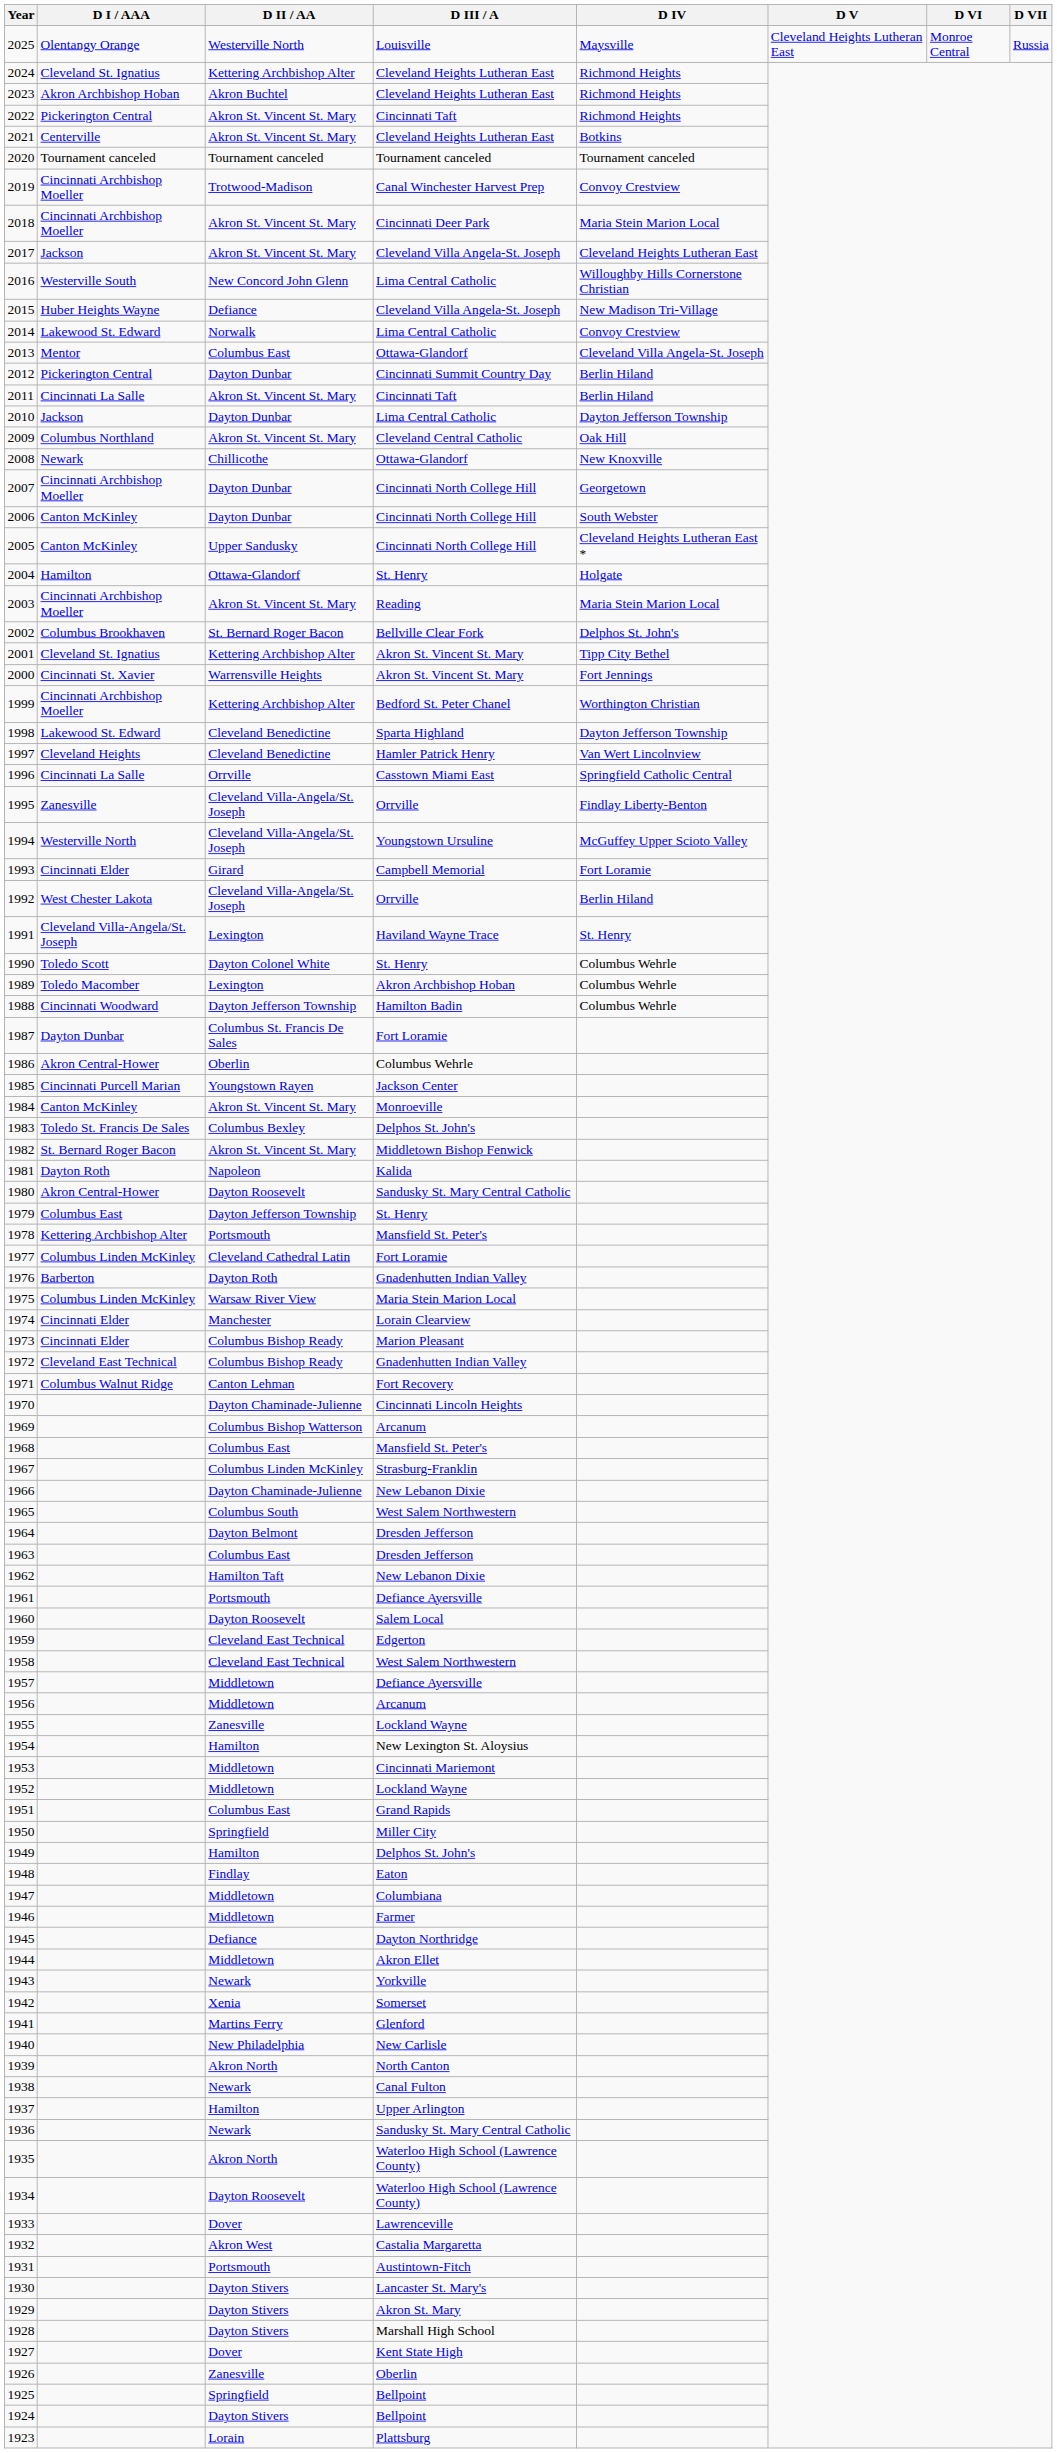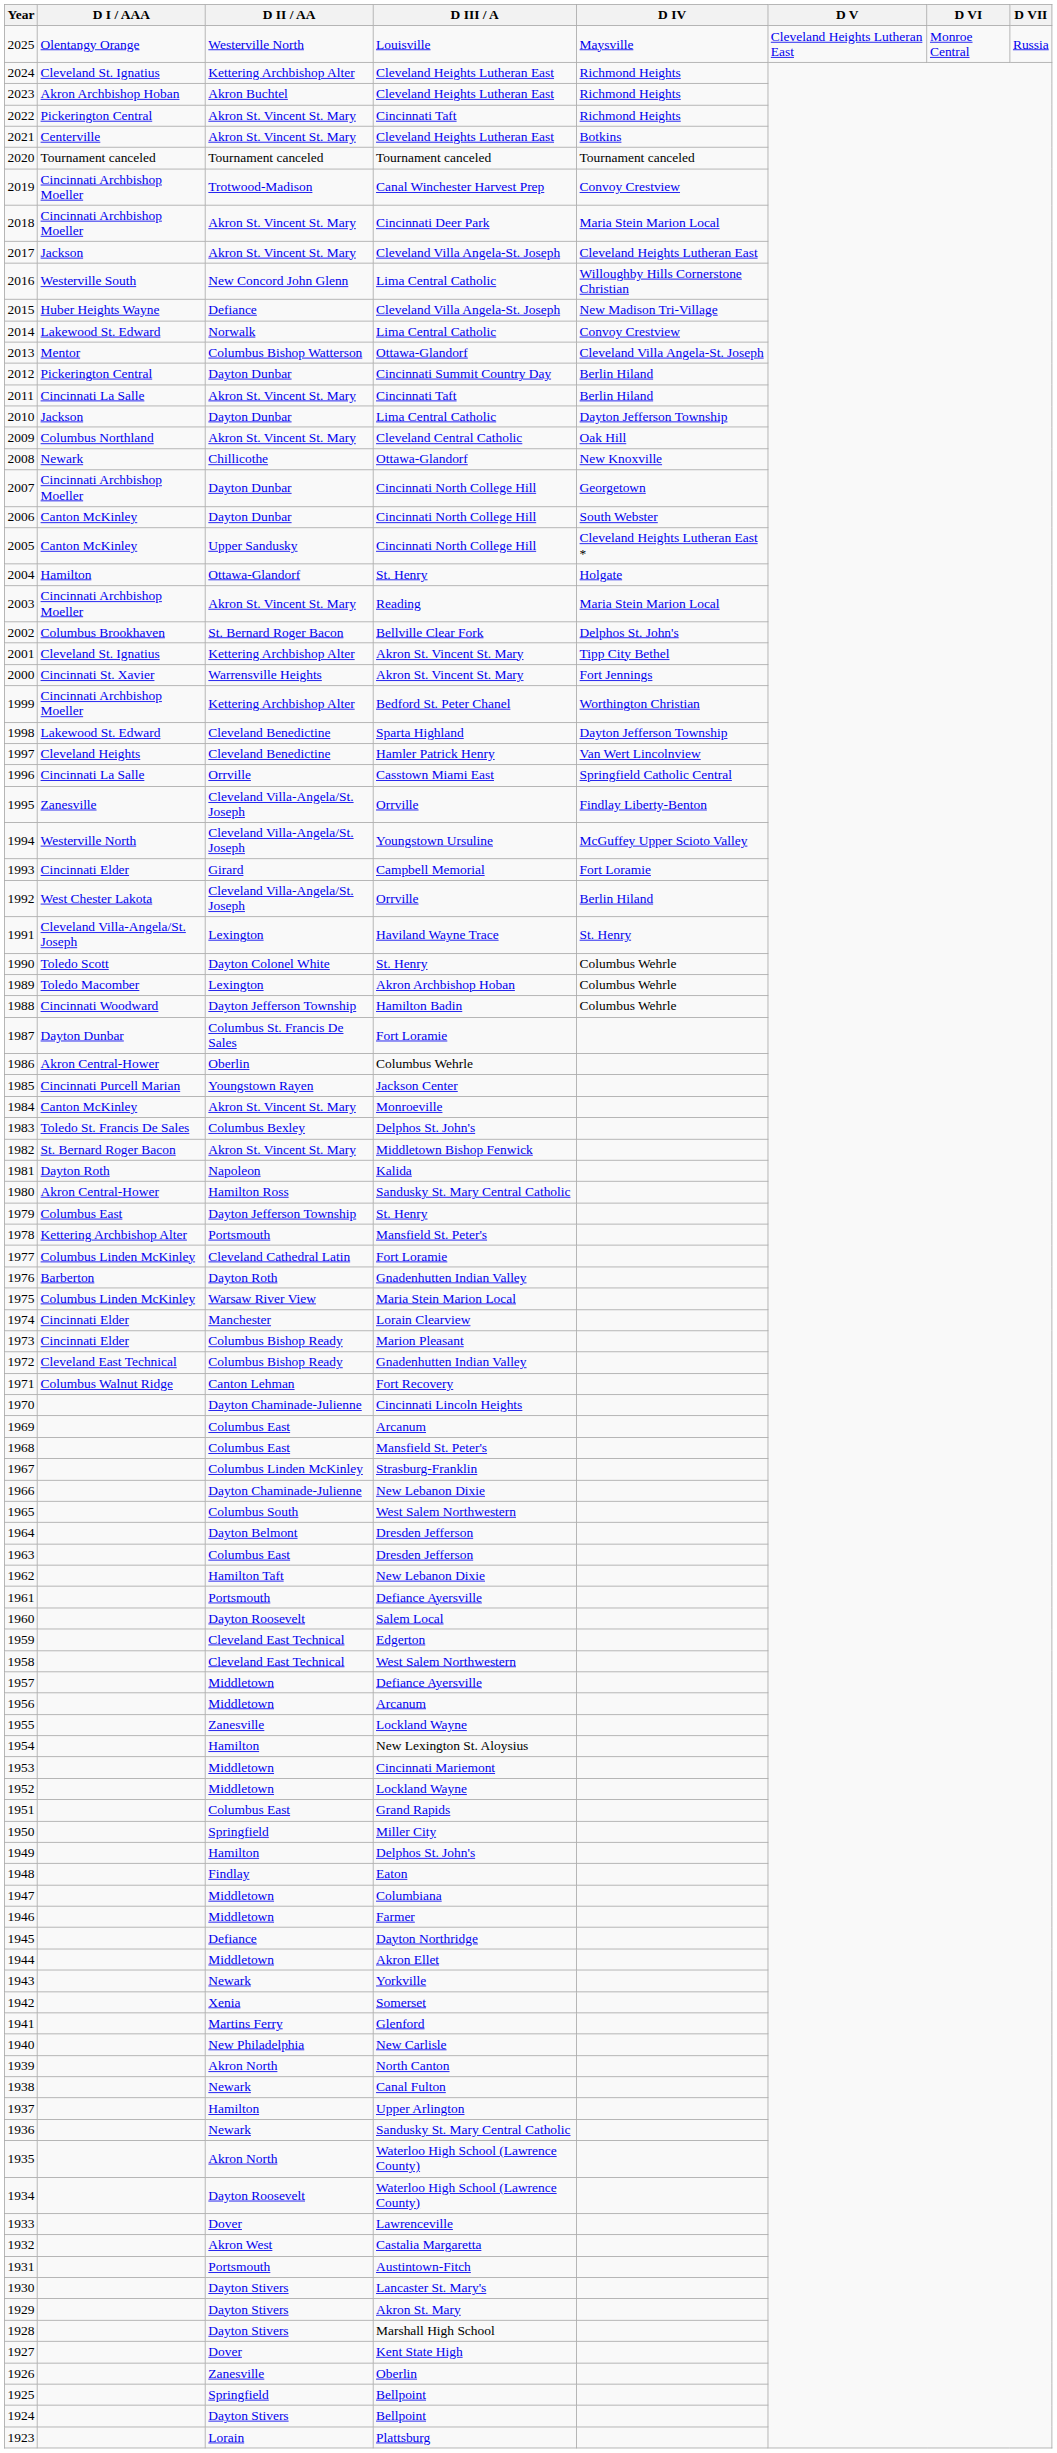2013 | D II / AA: Columbus East -> Columbus Bishop Watterson
1980 | D II / AA: Dayton Roosevelt -> Hamilton Ross
1969 | D II / AA: Columbus Bishop Watterson -> Columbus East
